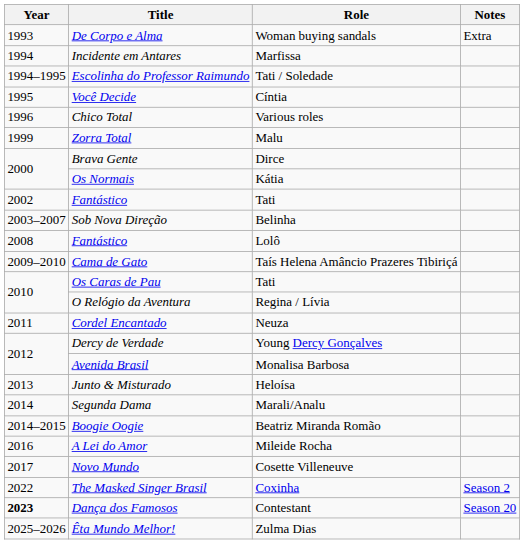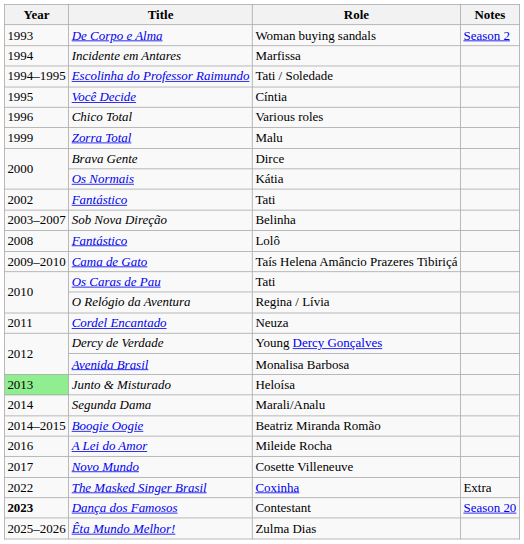De Corpo e Alma | Notes: Extra -> Season 2
Junto & Misturado | Year: no background -> lightgreen background
The Masked Singer Brasil | Notes: Season 2 -> Extra
